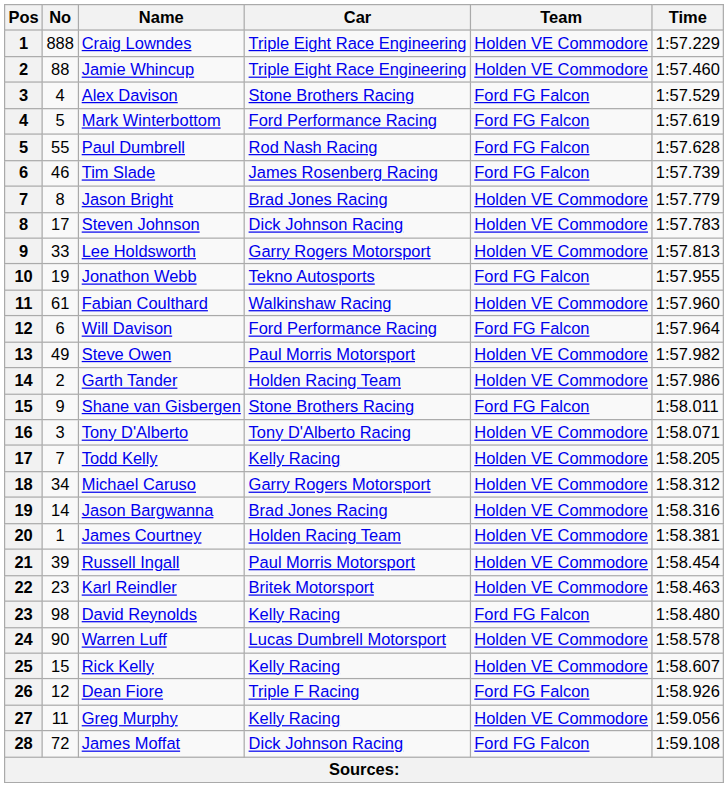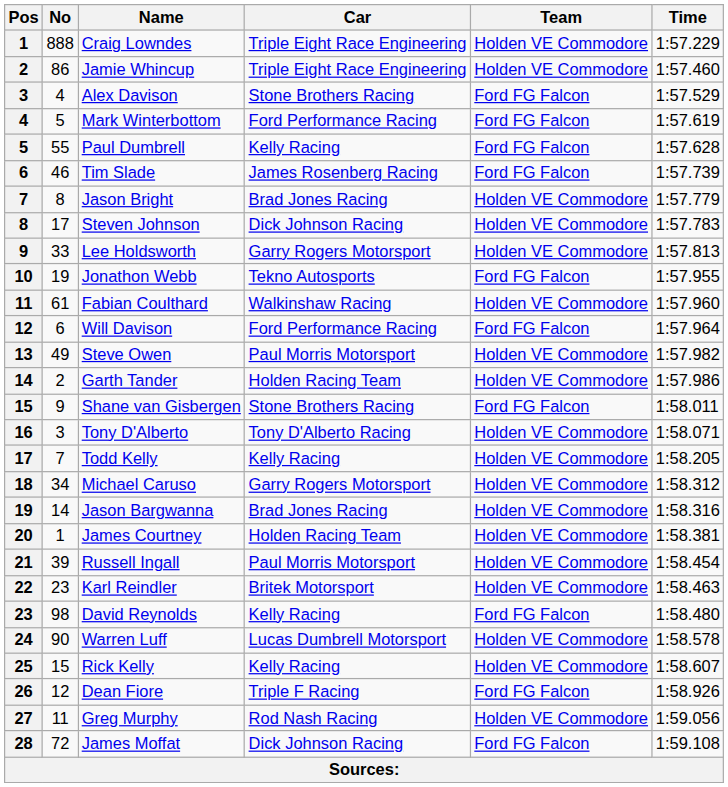Jamie Whincup | No: 88 -> 86
Paul Dumbrell | Car: Rod Nash Racing -> Kelly Racing
Greg Murphy | Car: Kelly Racing -> Rod Nash Racing
